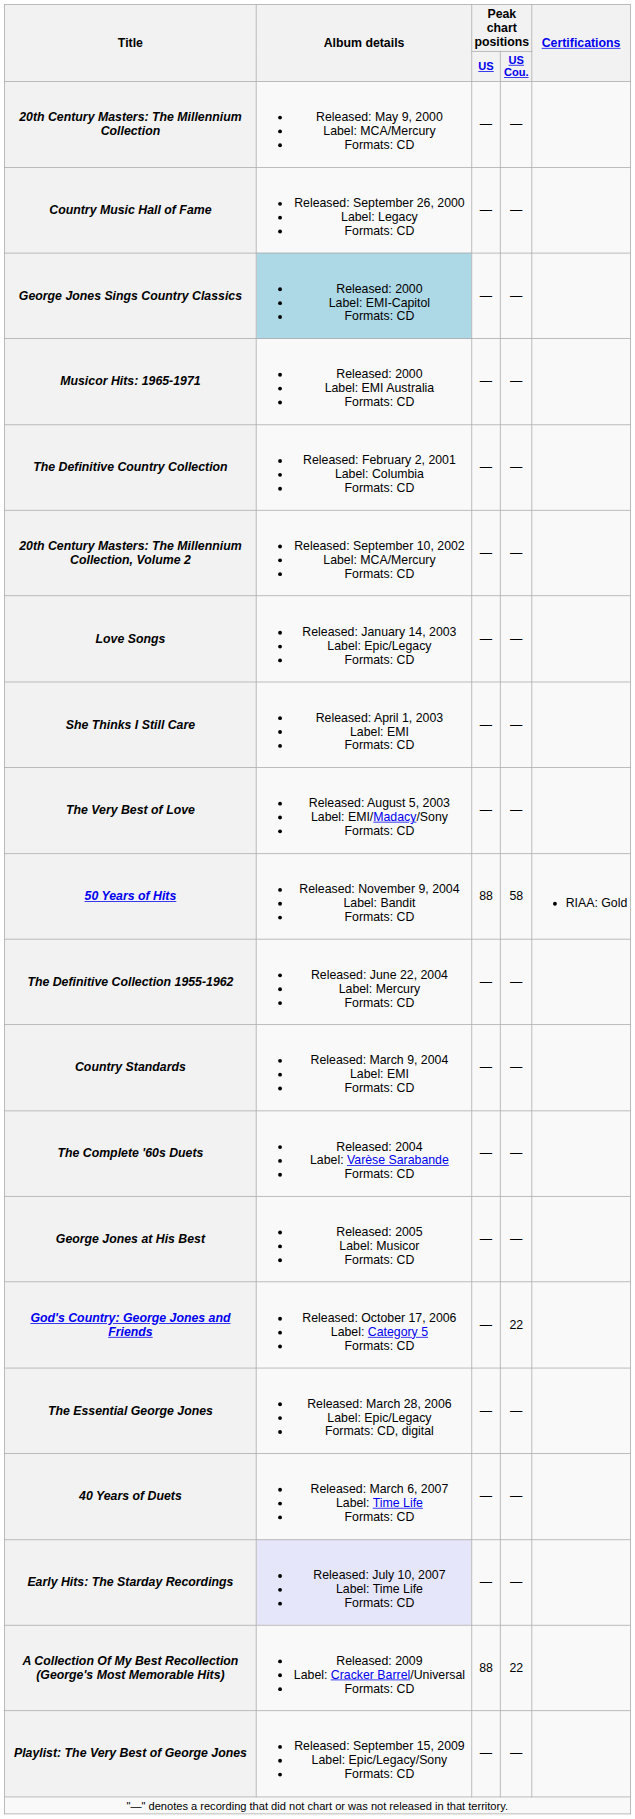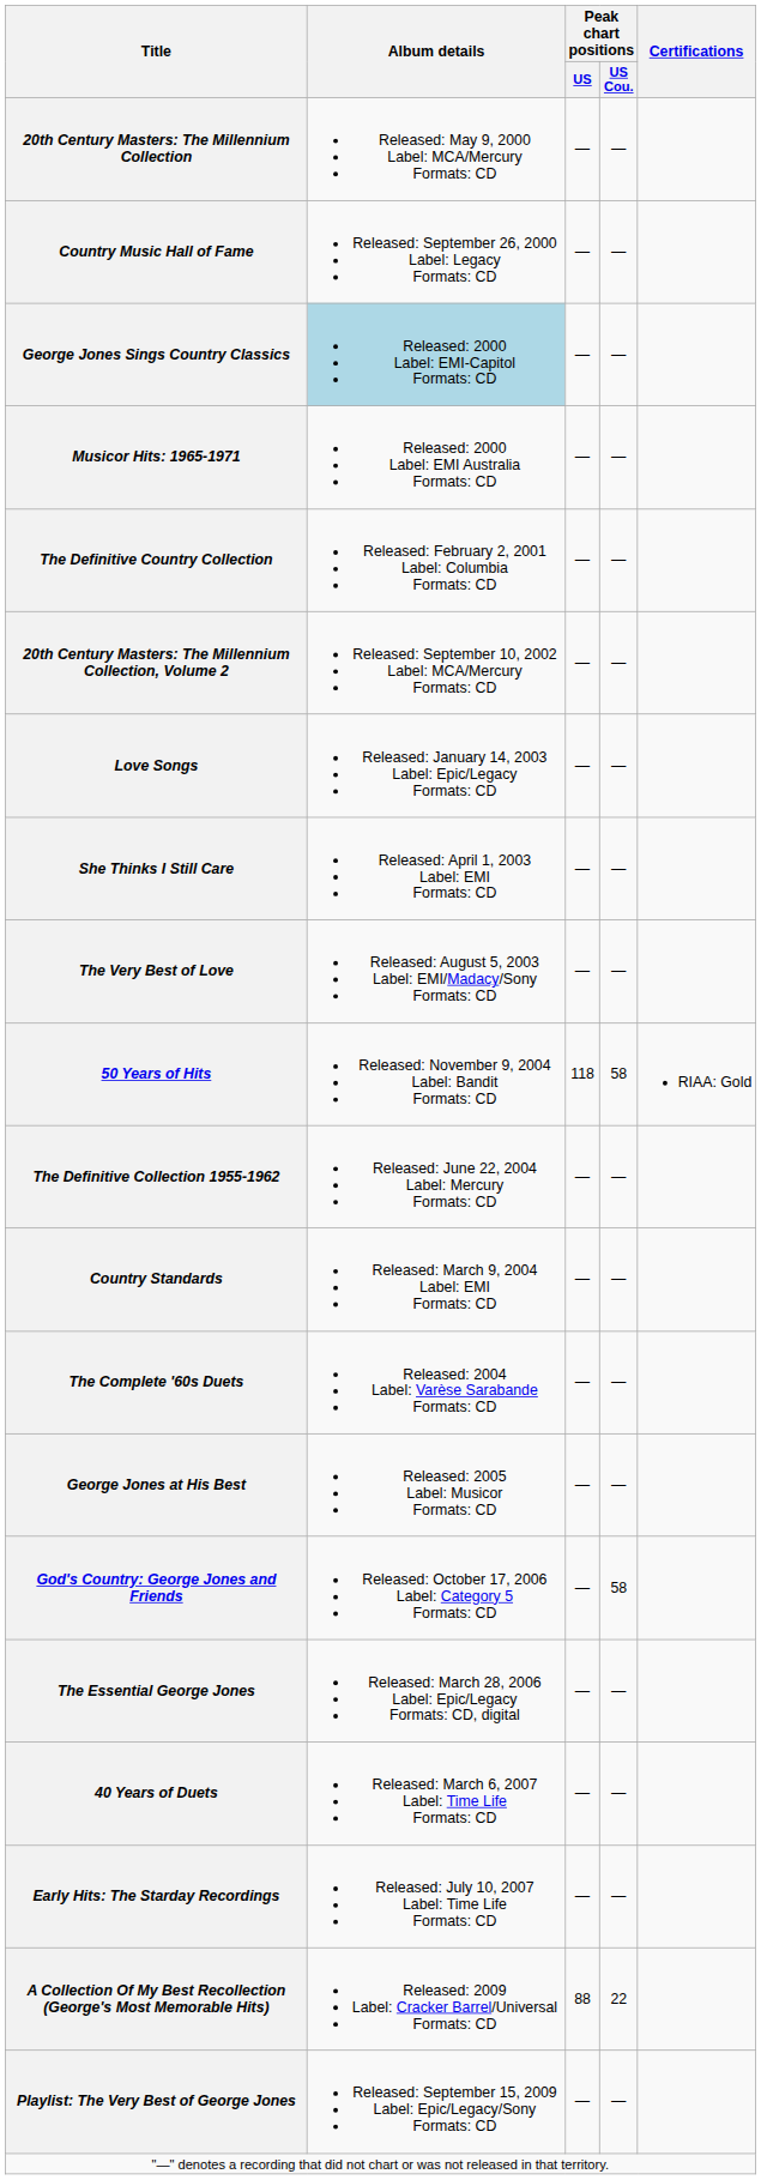50 Years of Hits | Peak chart positions / US: 88 -> 118
God's Country: George Jones and Friends | Peak chart positions / US Cou.: 22 -> 58
Early Hits: The Starday Recordings | Album details: lavender background -> no background
